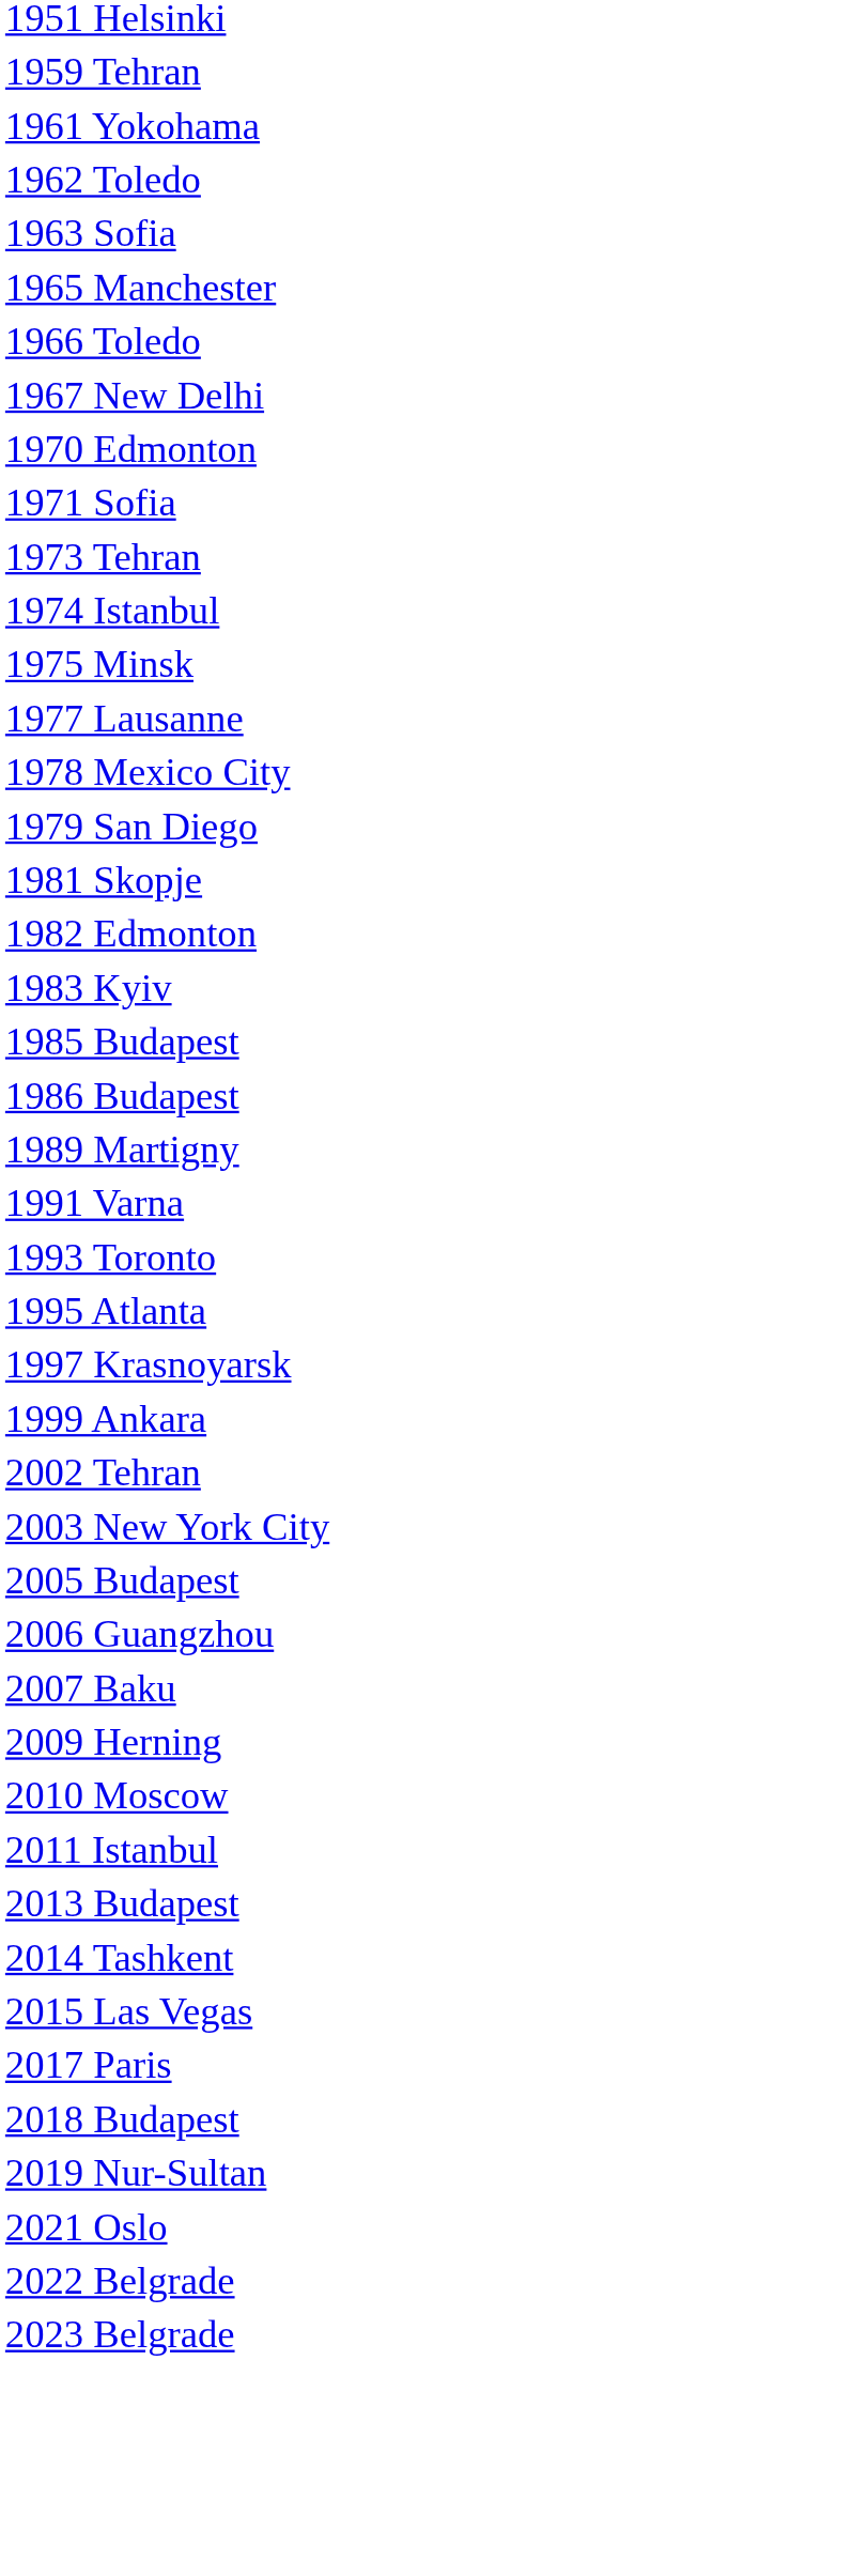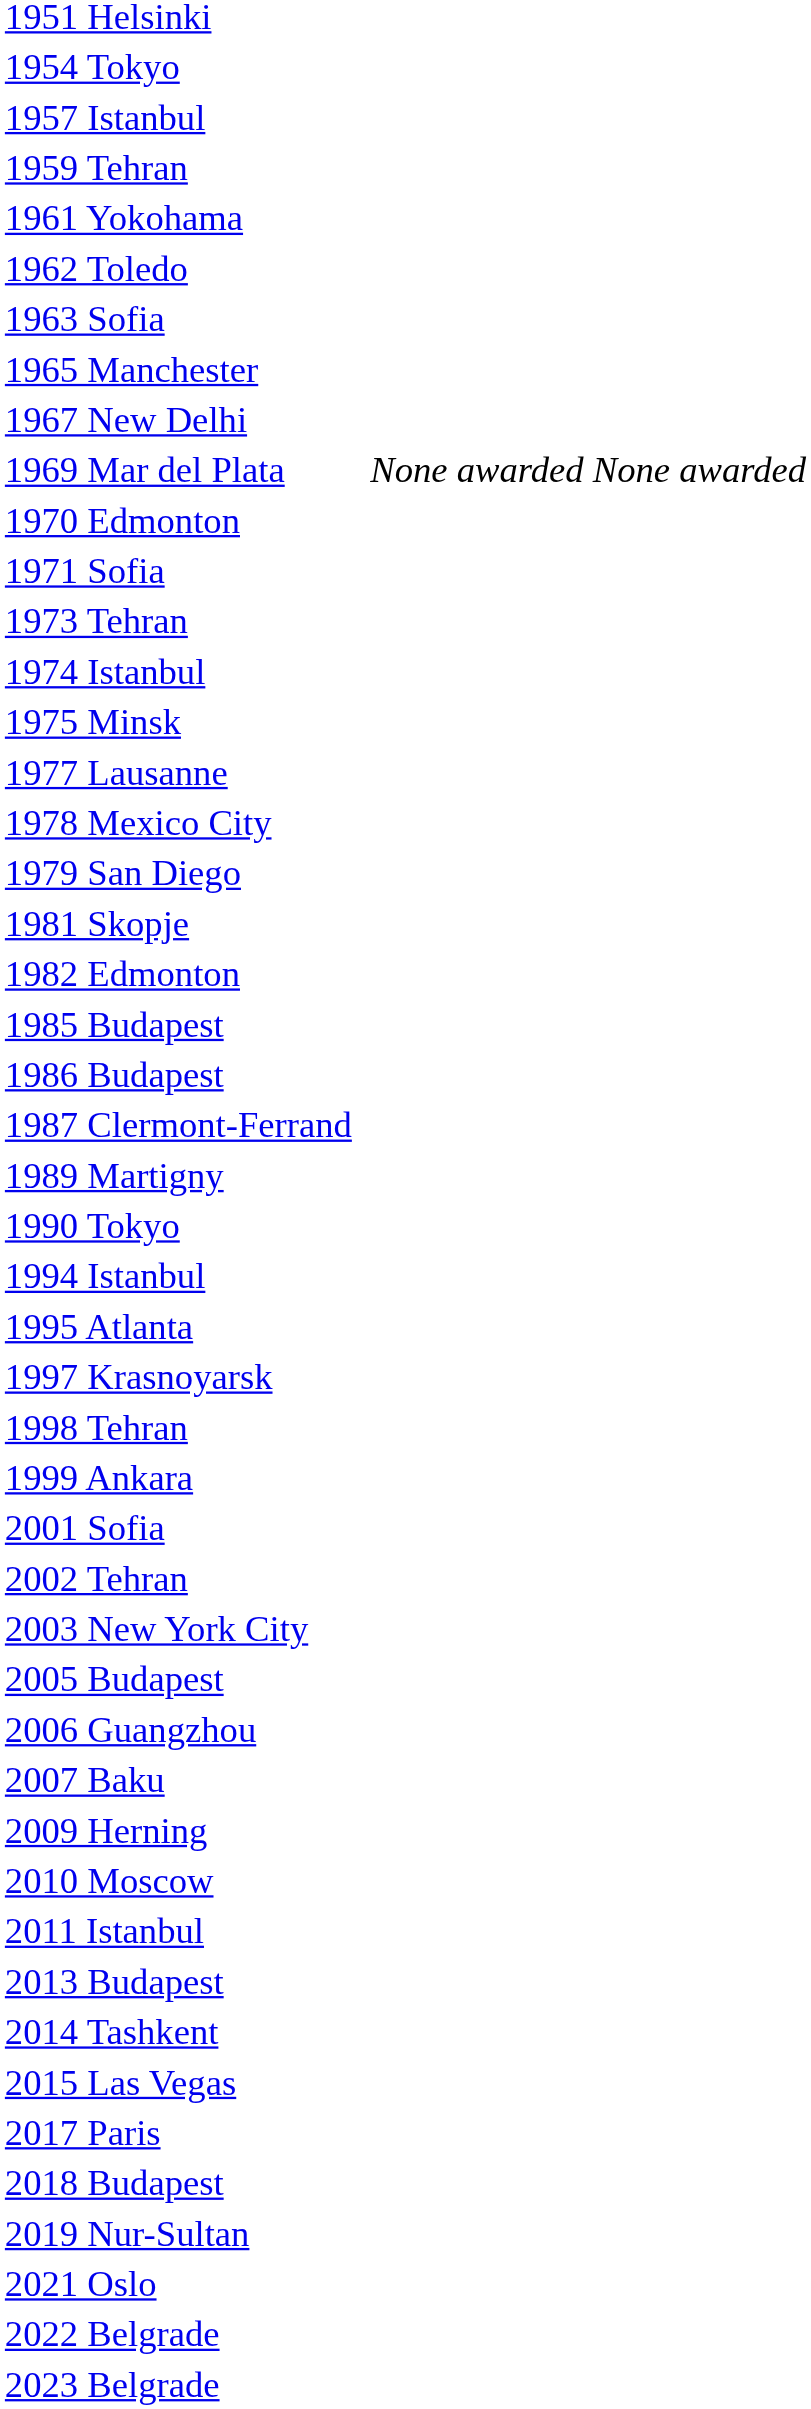+ row: 1954 Tokyo
+ row: 1957 Istanbul
- row: 1966 Toledo
+ row: 1969 Mar del Plata | None awarded | None awarded
- row: 1983 Kyiv
+ row: 1987 Clermont-Ferrand
+ row: 1990 Tokyo
- row: 1991 Varna
- row: 1993 Toronto
+ row: 1994 Istanbul
+ row: 1998 Tehran
+ row: 2001 Sofia
